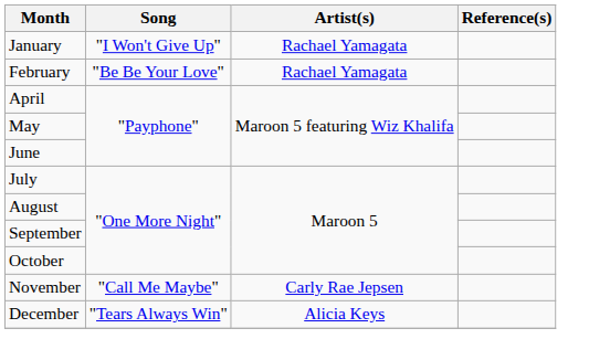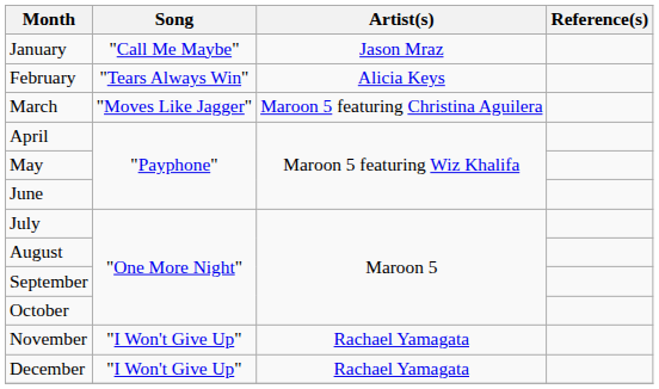January | Song: "I Won't Give Up" -> "Call Me Maybe"
January | Artist(s): Rachael Yamagata -> Jason Mraz
February | Song: "Be Be Your Love" -> "Tears Always Win"
February | Artist(s): Rachael Yamagata -> Alicia Keys
+ row: March | "Moves Like Jagger" | Maroon 5 featuring Christina Aguilera
November | Song: "Call Me Maybe" -> "I Won't Give Up"
November | Artist(s): Carly Rae Jepsen -> Rachael Yamagata
December | Song: "Tears Always Win" -> "I Won't Give Up"
December | Artist(s): Alicia Keys -> Rachael Yamagata
